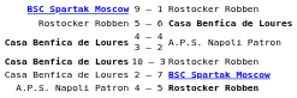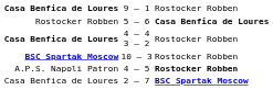9 – 1 | column 1: BSC Spartak Moscow -> Casa Benfica de Loures
4 – 4 3 – 2 | column 3: A.P.S. Napoli Patron -> Rostocker Robben
10 – 3 | column 1: Casa Benfica de Loures -> BSC Spartak Moscow
rows swapped: 4 – 5 <-> 2 – 7
